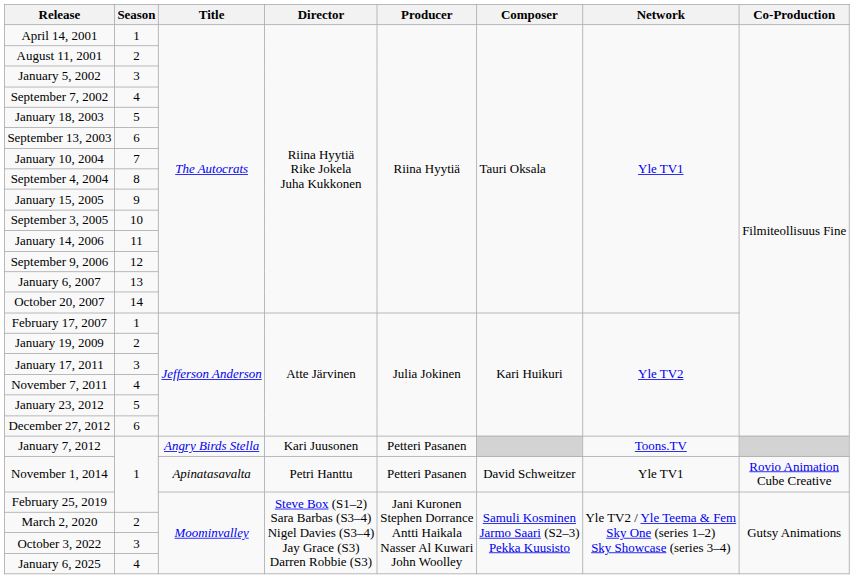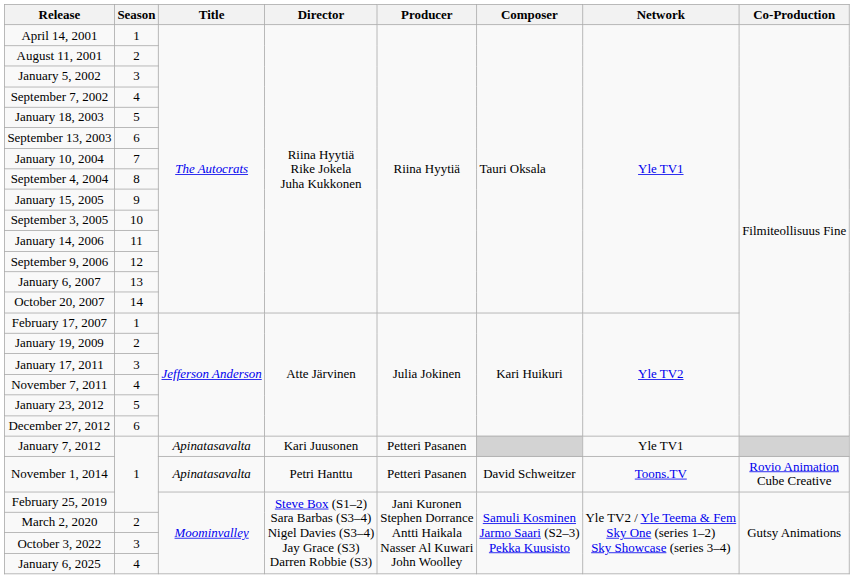January 7, 2012 | Title: Angry Birds Stella -> Apinatasavalta
January 7, 2012 | Network: Toons.TV -> Yle TV1
November 1, 2014 | Network: Yle TV1 -> Toons.TV
